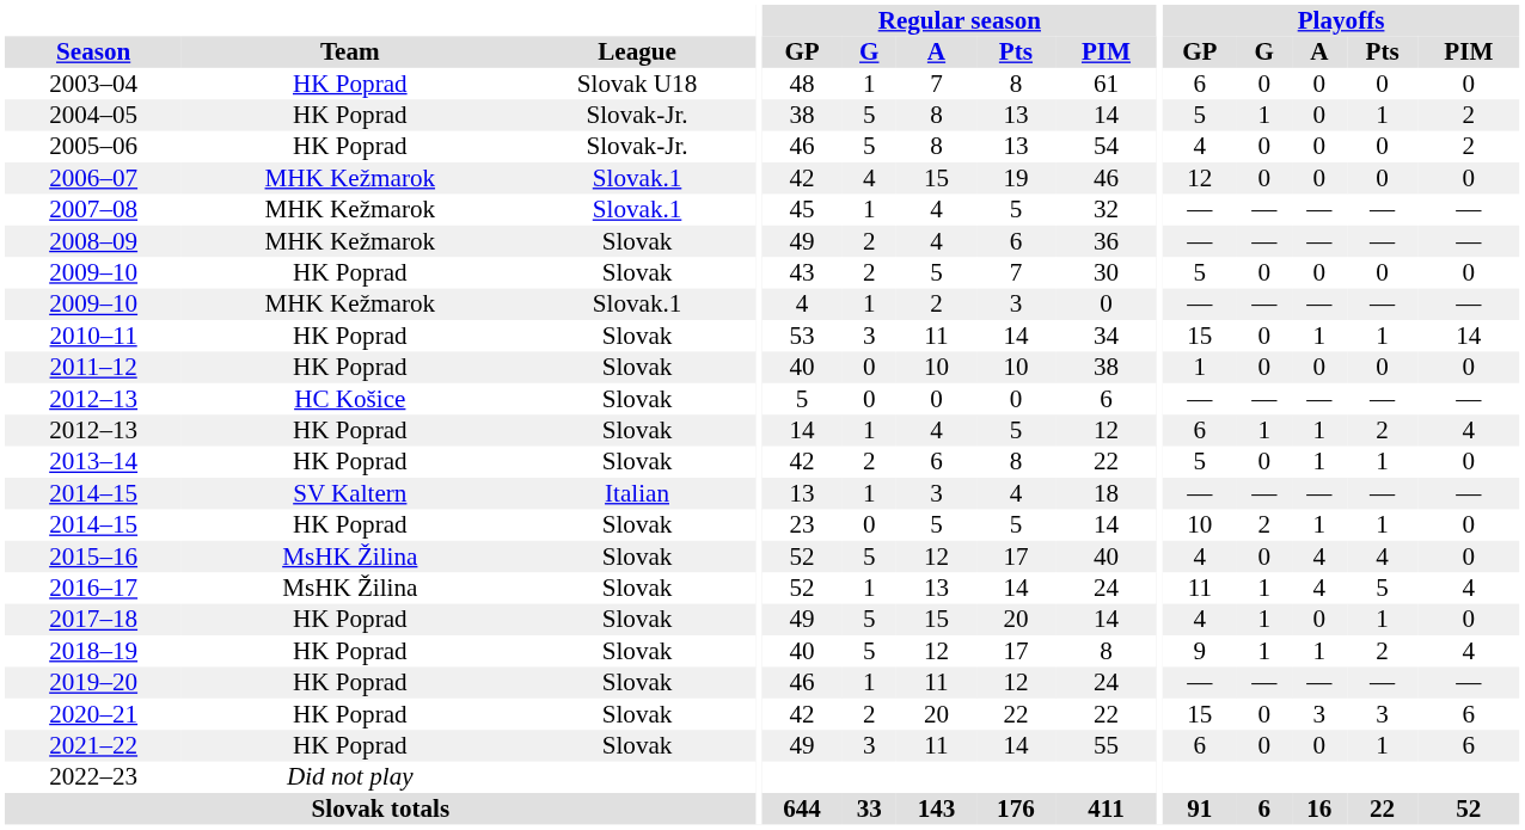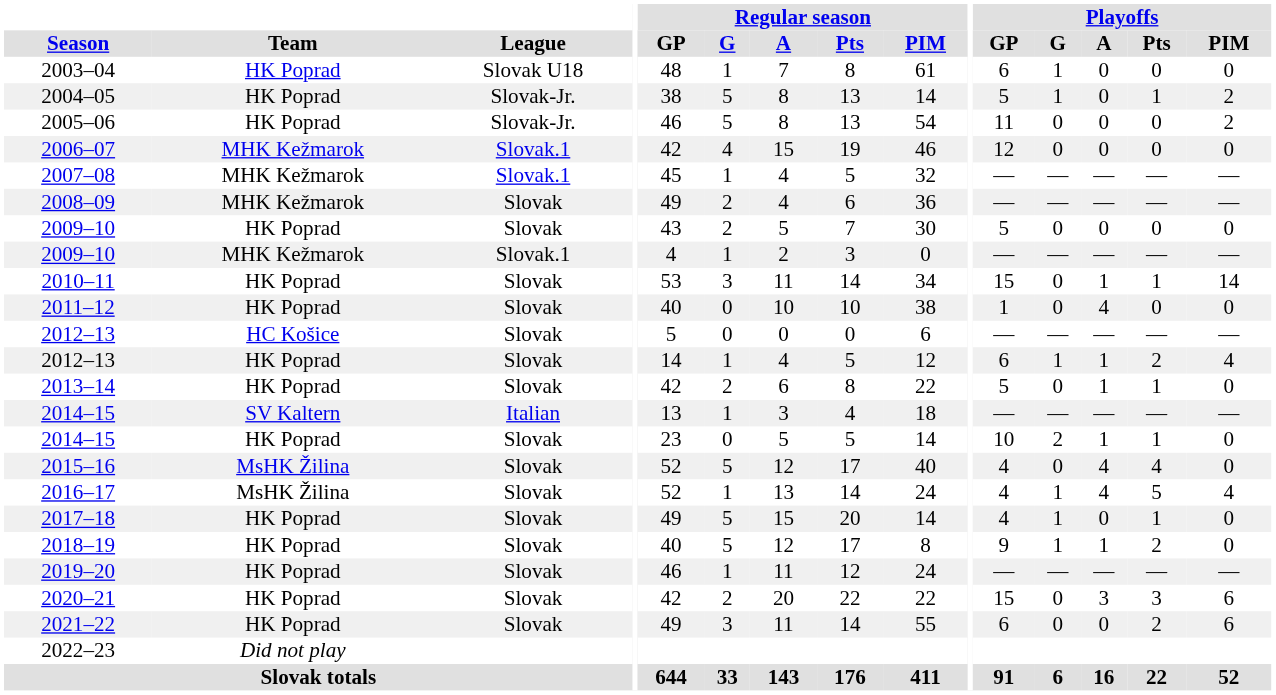2003–04 | Playoffs / G: 0 -> 1
2005–06 | Playoffs / GP: 4 -> 11
2011–12 | Playoffs / A: 0 -> 4
2016–17 | Playoffs / GP: 11 -> 4
2018–19 | Playoffs / PIM: 4 -> 0
2021–22 | Playoffs / Pts: 1 -> 2
